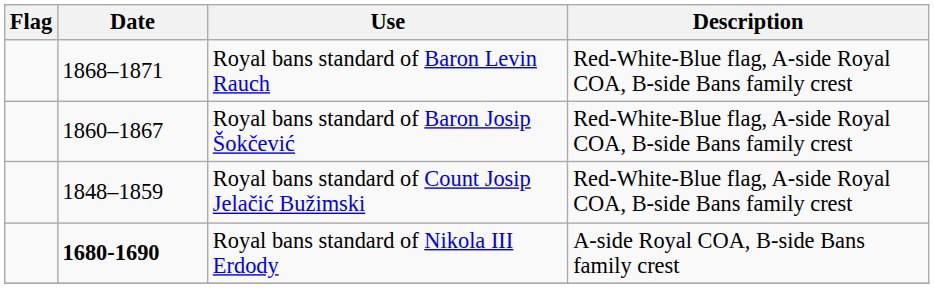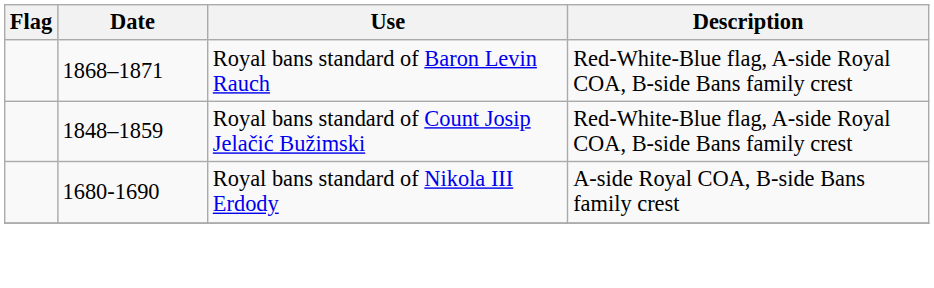- row: 1860–1867 | Royal bans standard of Baron Josip Šokčević | Red-White-Blue flag, A-side Royal COA, B-side Bans family crest
Royal bans standard of Nikola III Erdody | Date: bold -> normal
